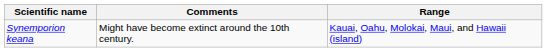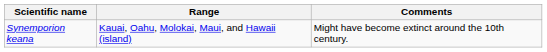columns swapped: Range <-> Comments
